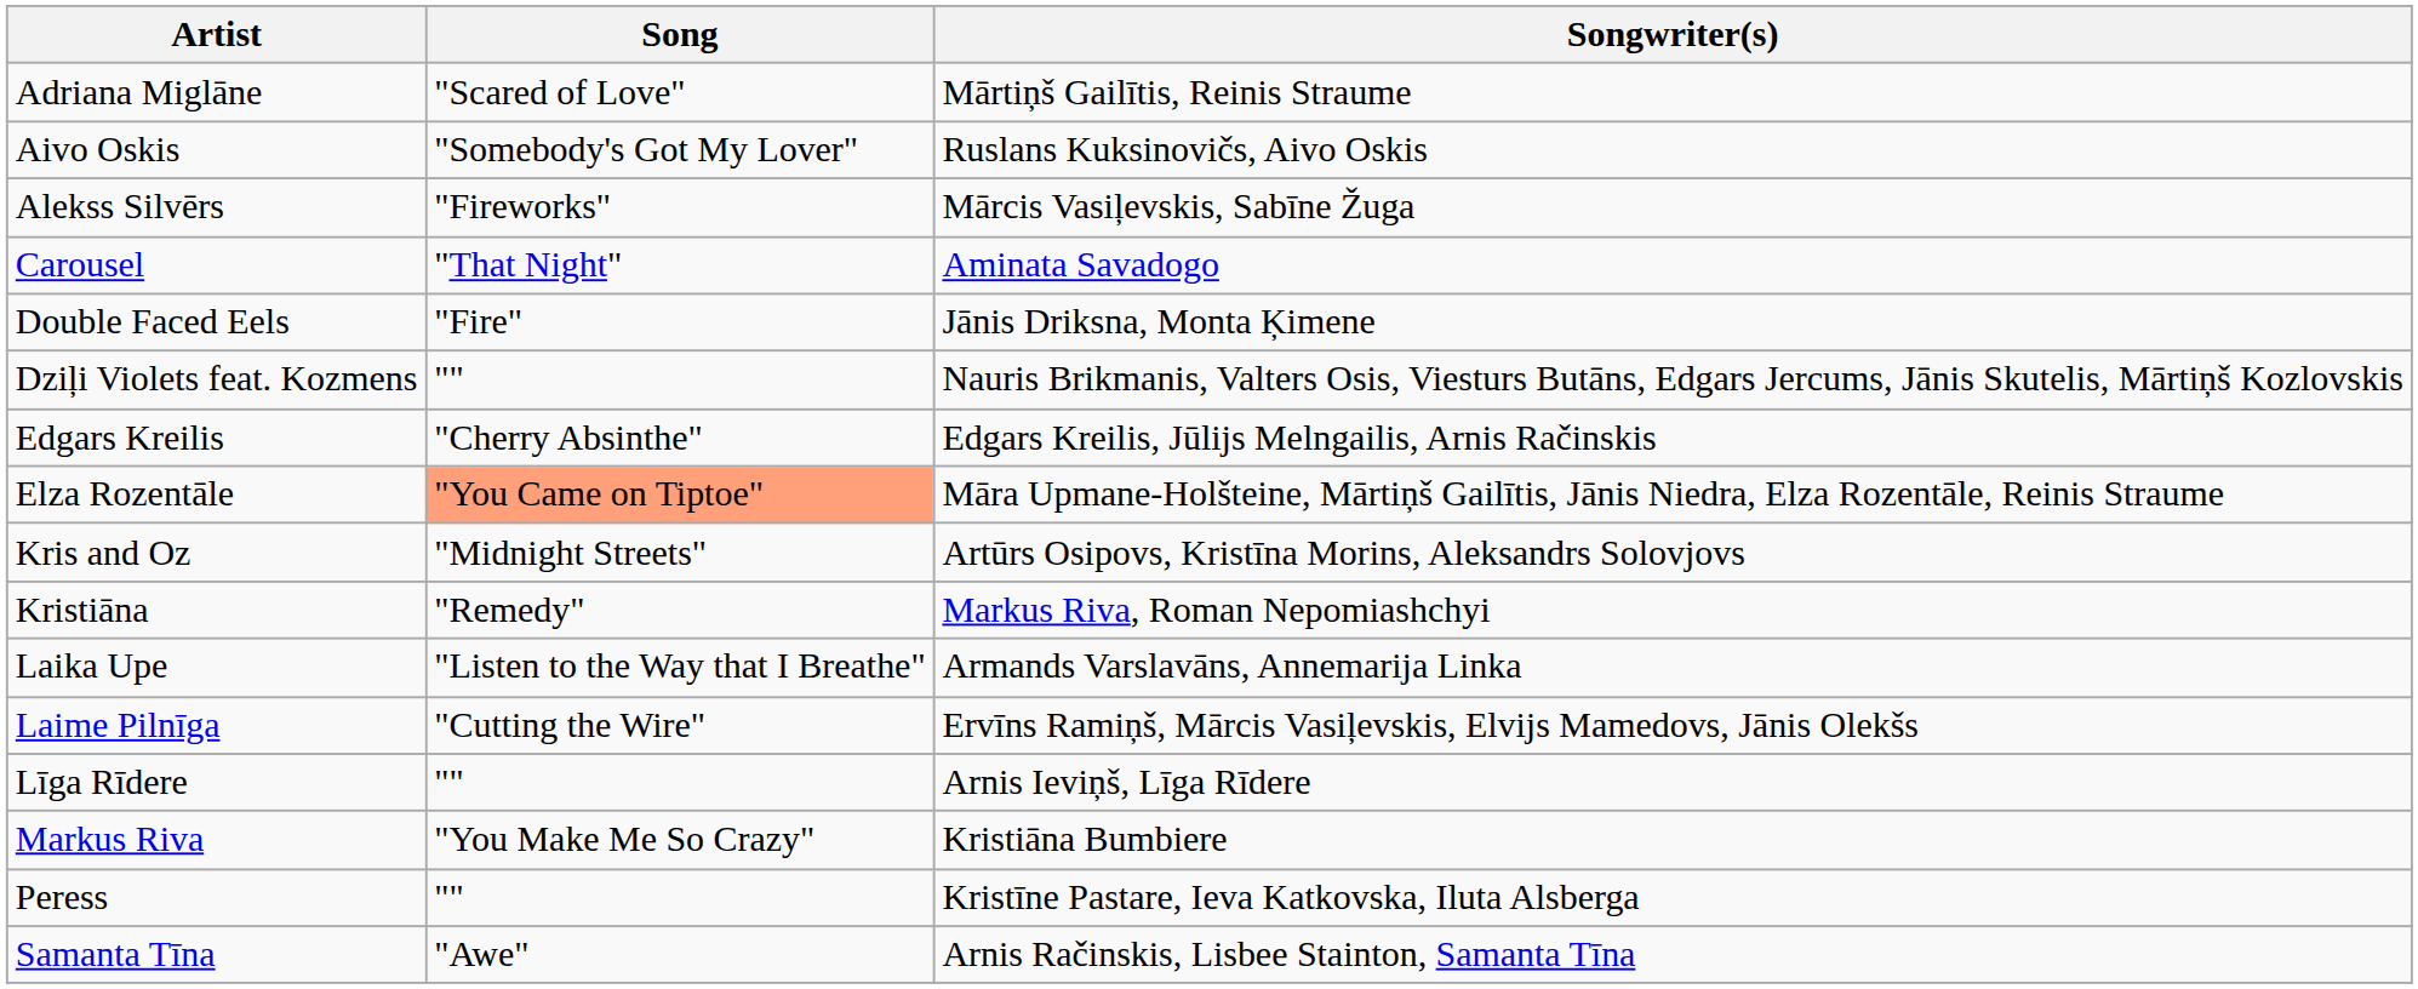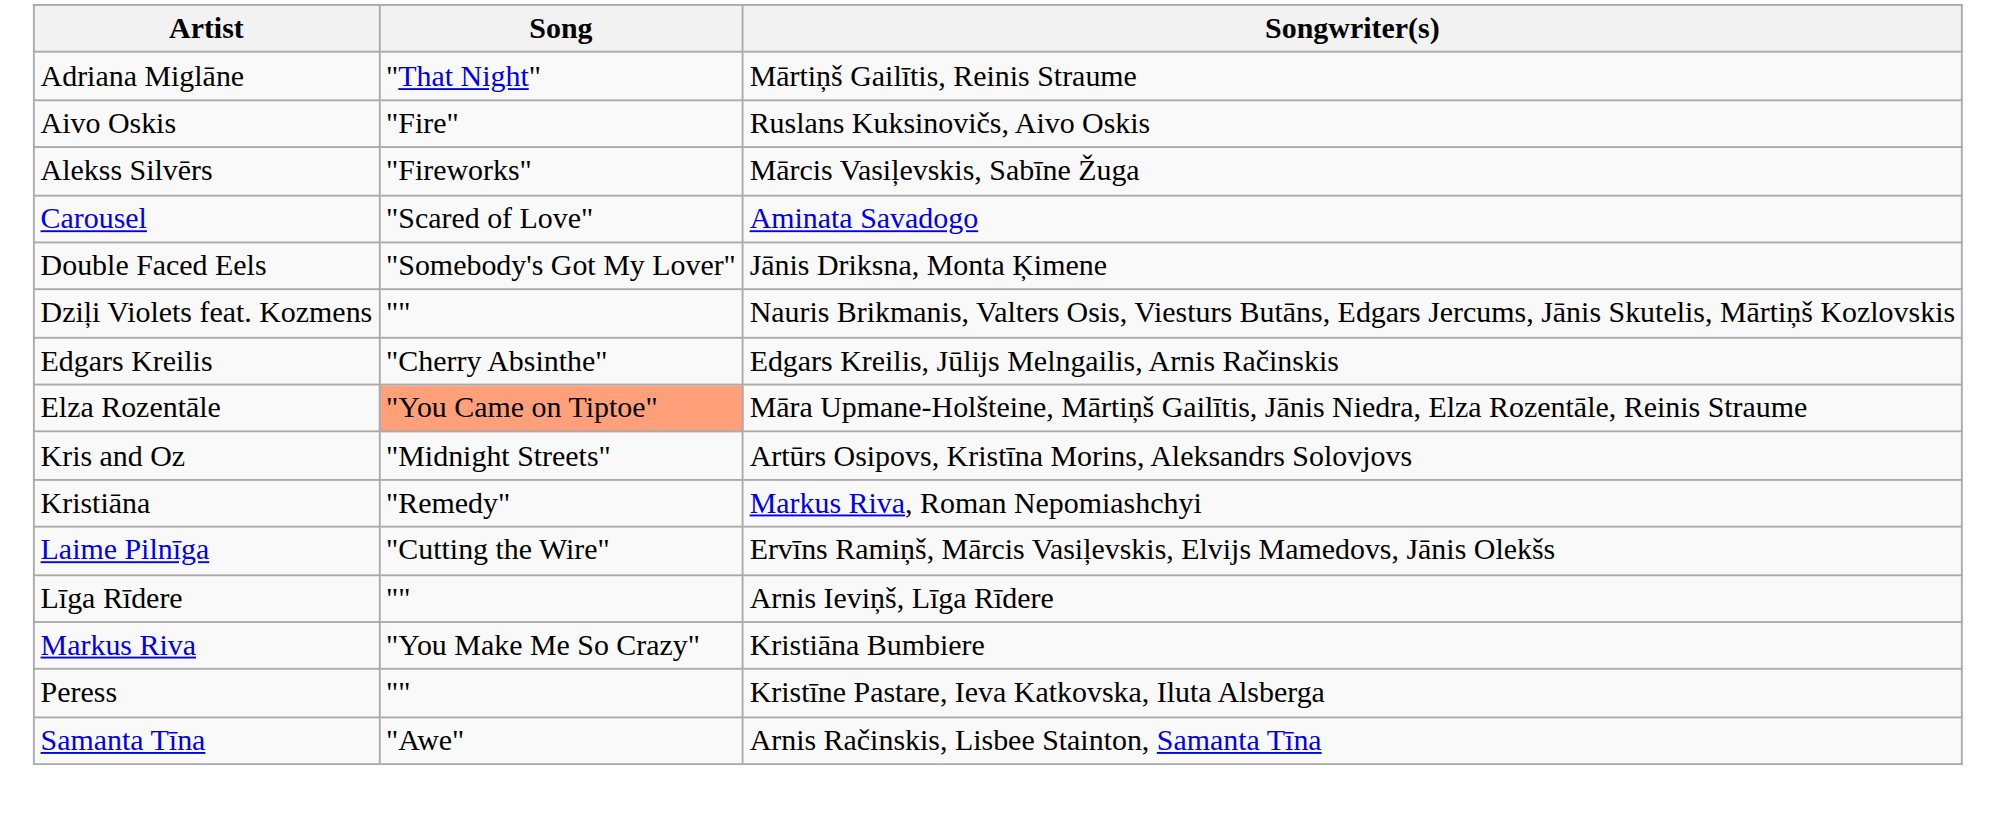Adriana Miglāne | Song: "Scared of Love" -> "That Night"
Aivo Oskis | Song: "Somebody's Got My Lover" -> "Fire"
Carousel | Song: "That Night" -> "Scared of Love"
Double Faced Eels | Song: "Fire" -> "Somebody's Got My Lover"
- row: Laika Upe | "Listen to the Way that I Breathe" | Armands Varslavāns, Annemarija Linka
